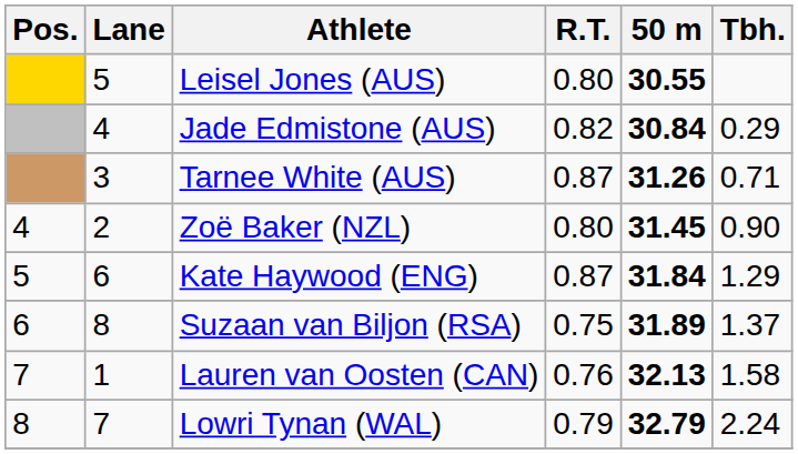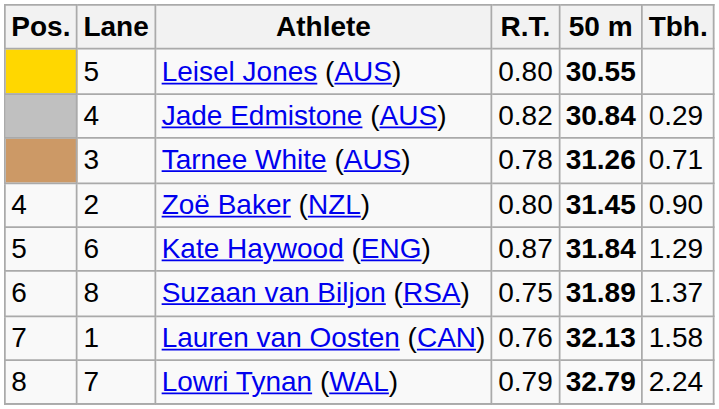Tarnee White (AUS) | R.T.: 0.87 -> 0.78
